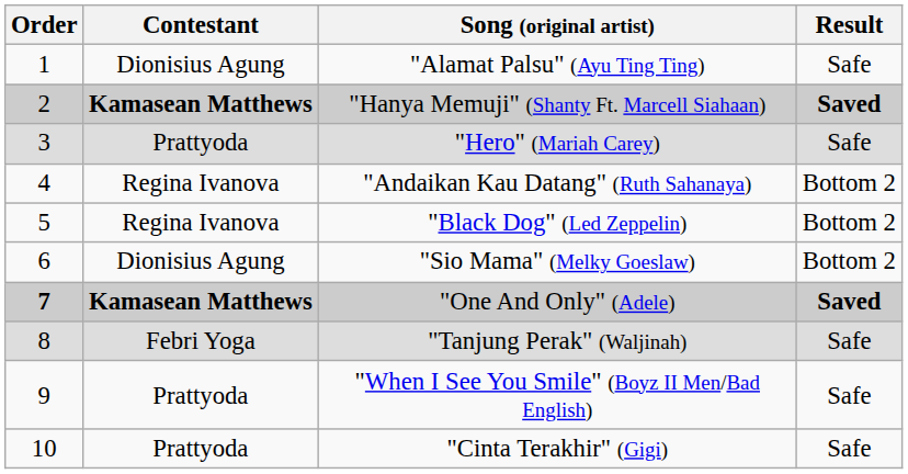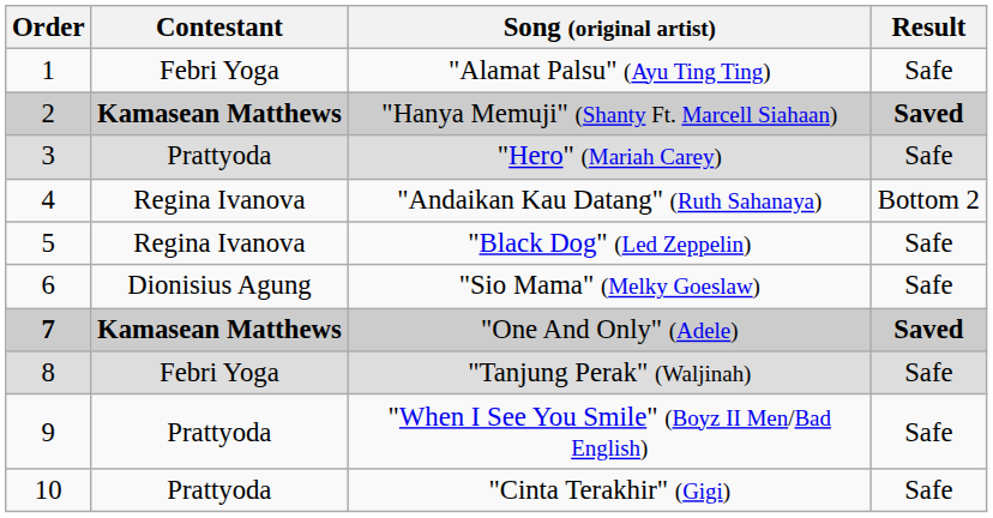"Alamat Palsu" (Ayu Ting Ting) | Contestant: Dionisius Agung -> Febri Yoga
"Black Dog" (Led Zeppelin) | Result: Bottom 2 -> Safe
"Sio Mama" (Melky Goeslaw) | Result: Bottom 2 -> Safe
